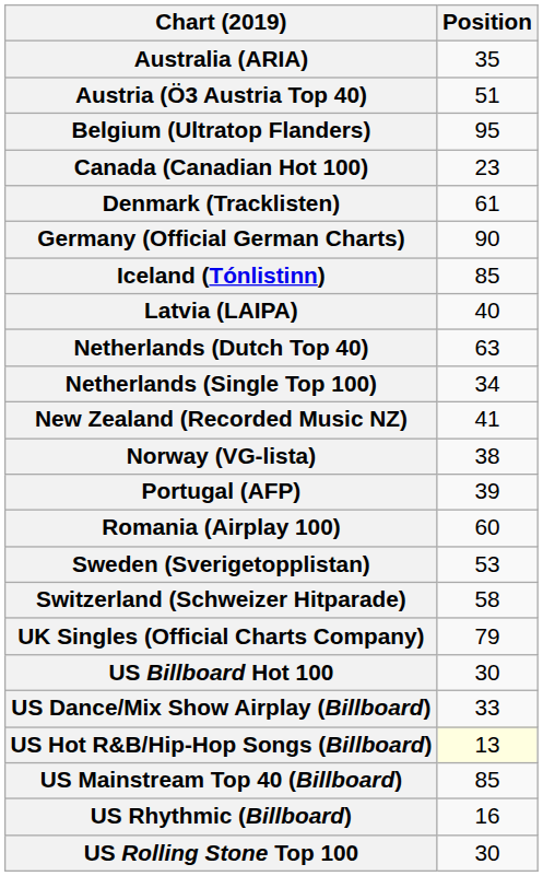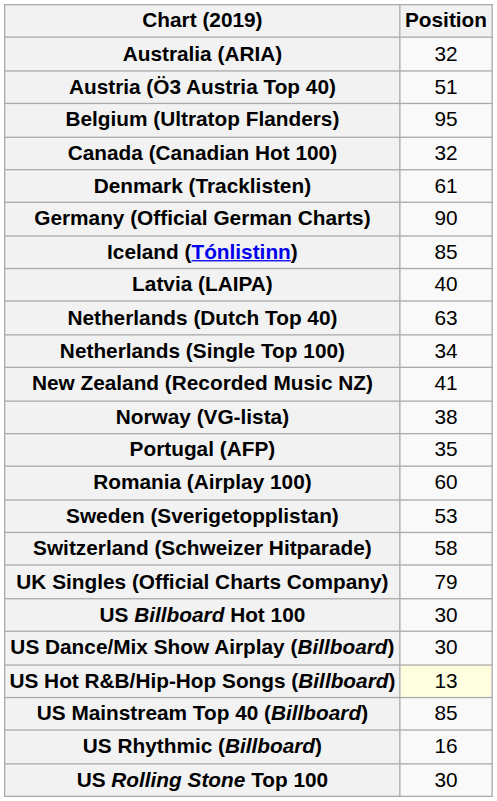Australia (ARIA) | Position: 35 -> 32
Canada (Canadian Hot 100) | Position: 23 -> 32
Portugal (AFP) | Position: 39 -> 35
US Dance/Mix Show Airplay (Billboard) | Position: 33 -> 30
